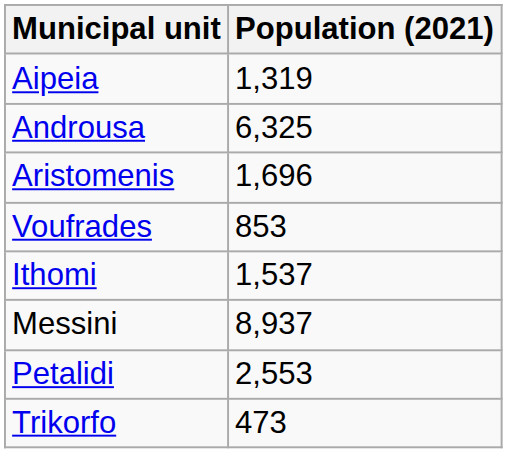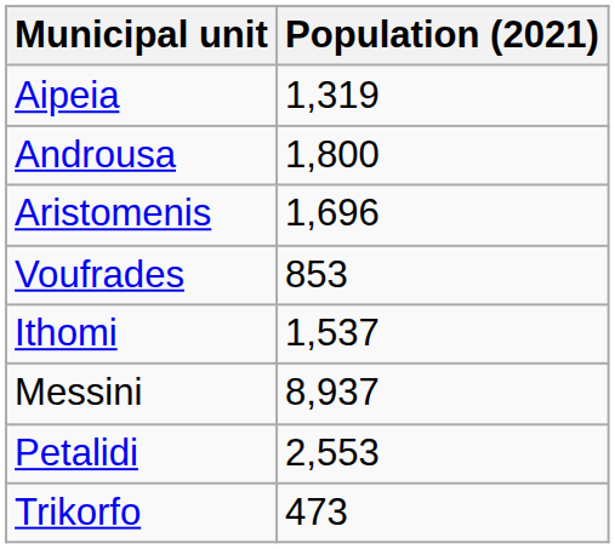Androusa | Population (2021): 6,325 -> 1,800
